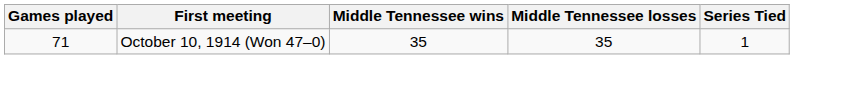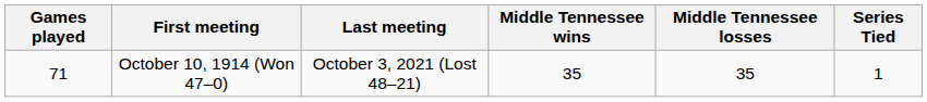+ column: Last meeting | October 3, 2021 (Lost 48–21)
